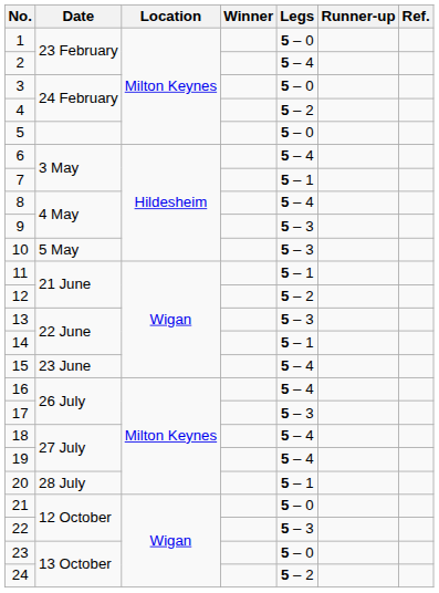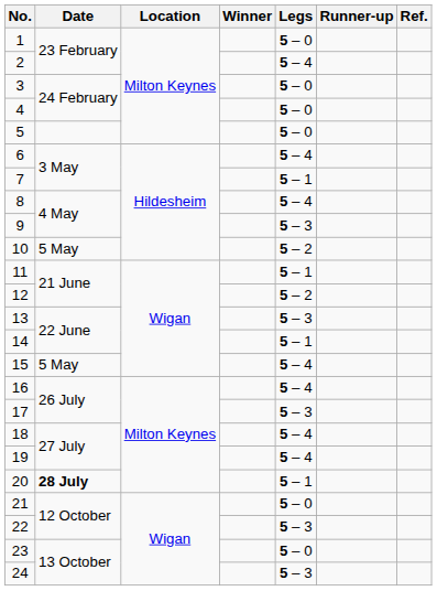4 | Legs: 5 – 2 -> 5 – 0
10 | Legs: 5 – 3 -> 5 – 2
15 | Date: 23 June -> 5 May
20 | Date: normal -> bold
24 | Legs: 5 – 2 -> 5 – 3
